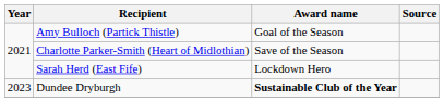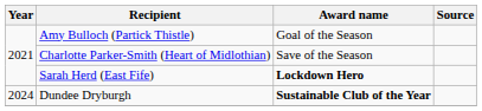Sarah Herd (East Fife) | Award name: normal -> bold
Dundee Dryburgh | Year: 2023 -> 2024
